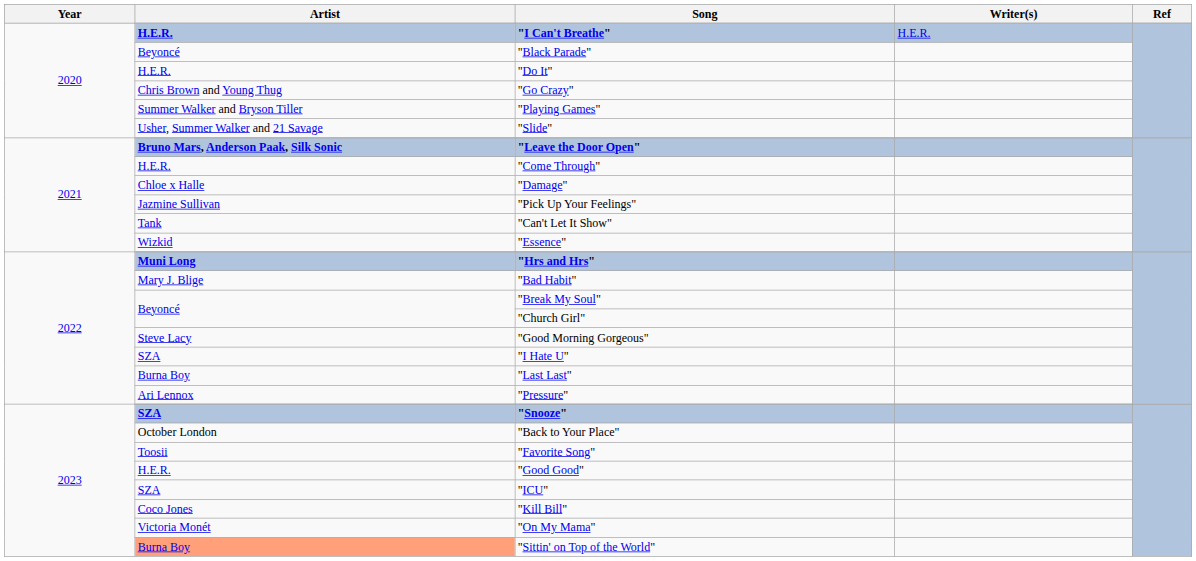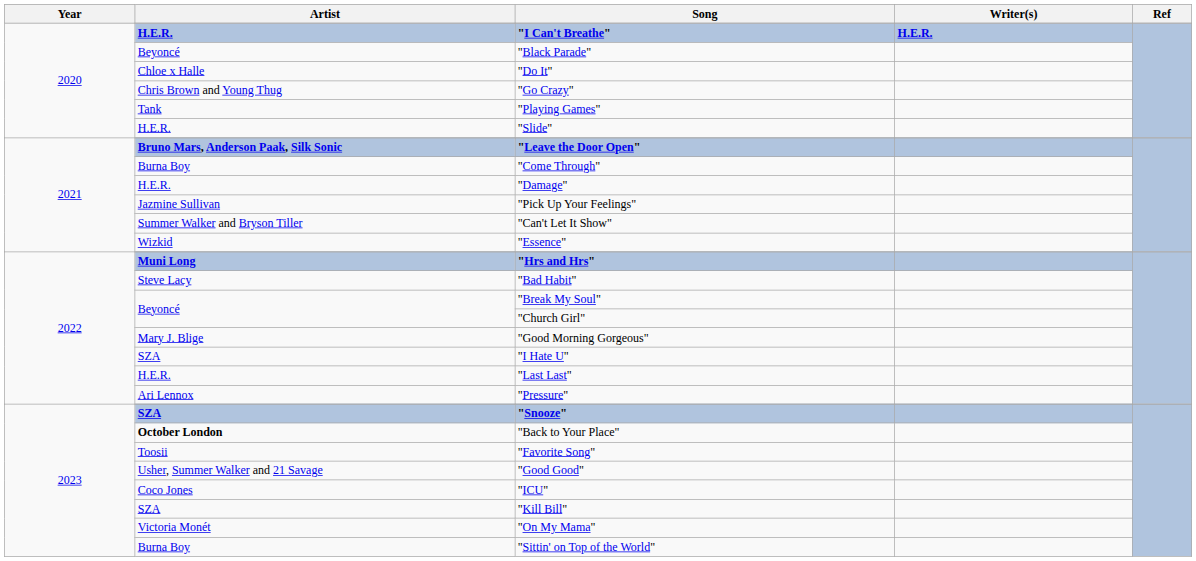"I Can't Breathe" | Writer(s): normal -> bold
"Do It" | Artist: H.E.R. -> Chloe x Halle
"Playing Games" | Artist: Summer Walker and Bryson Tiller -> Tank
"Slide" | Artist: Usher, Summer Walker and 21 Savage -> H.E.R.
"Come Through" | Artist: H.E.R. -> Burna Boy
"Damage" | Artist: Chloe x Halle -> H.E.R.
"Can't Let It Show" | Artist: Tank -> Summer Walker and Bryson Tiller
"Bad Habit" | Artist: Mary J. Blige -> Steve Lacy
"Good Morning Gorgeous" | Artist: Steve Lacy -> Mary J. Blige
"Last Last" | Artist: Burna Boy -> H.E.R.
"Back to Your Place" | Artist: normal -> bold
"Good Good" | Artist: H.E.R. -> Usher, Summer Walker and 21 Savage
"ICU" | Artist: SZA -> Coco Jones
"Kill Bill" | Artist: Coco Jones -> SZA
"Sittin' on Top of the World" | Artist: lightsalmon background -> no background
